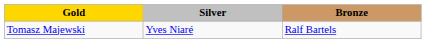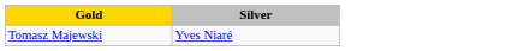- column: Bronze | Ralf Bartels
